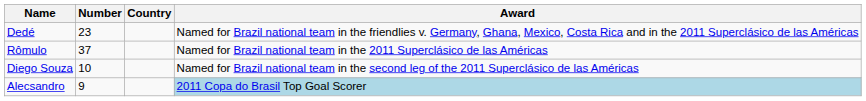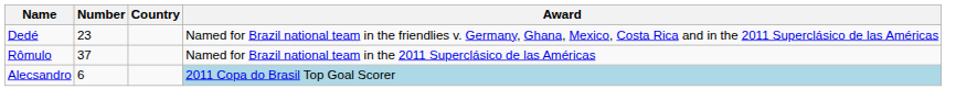- row: Diego Souza | 10 | Named for Brazil national team in the second leg of the 2011 Superclásico de las Américas
Alecsandro | Number: 9 -> 6
